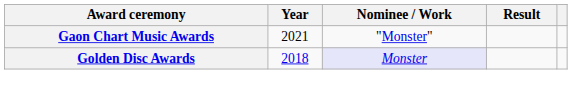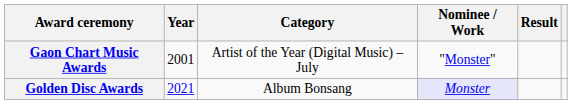+ column: Category | Artist of the Year (Digital Music) – July | Album Bonsang
Gaon Chart Music Awards | Year: 2021 -> 2001
Golden Disc Awards | Year: 2018 -> 2021
